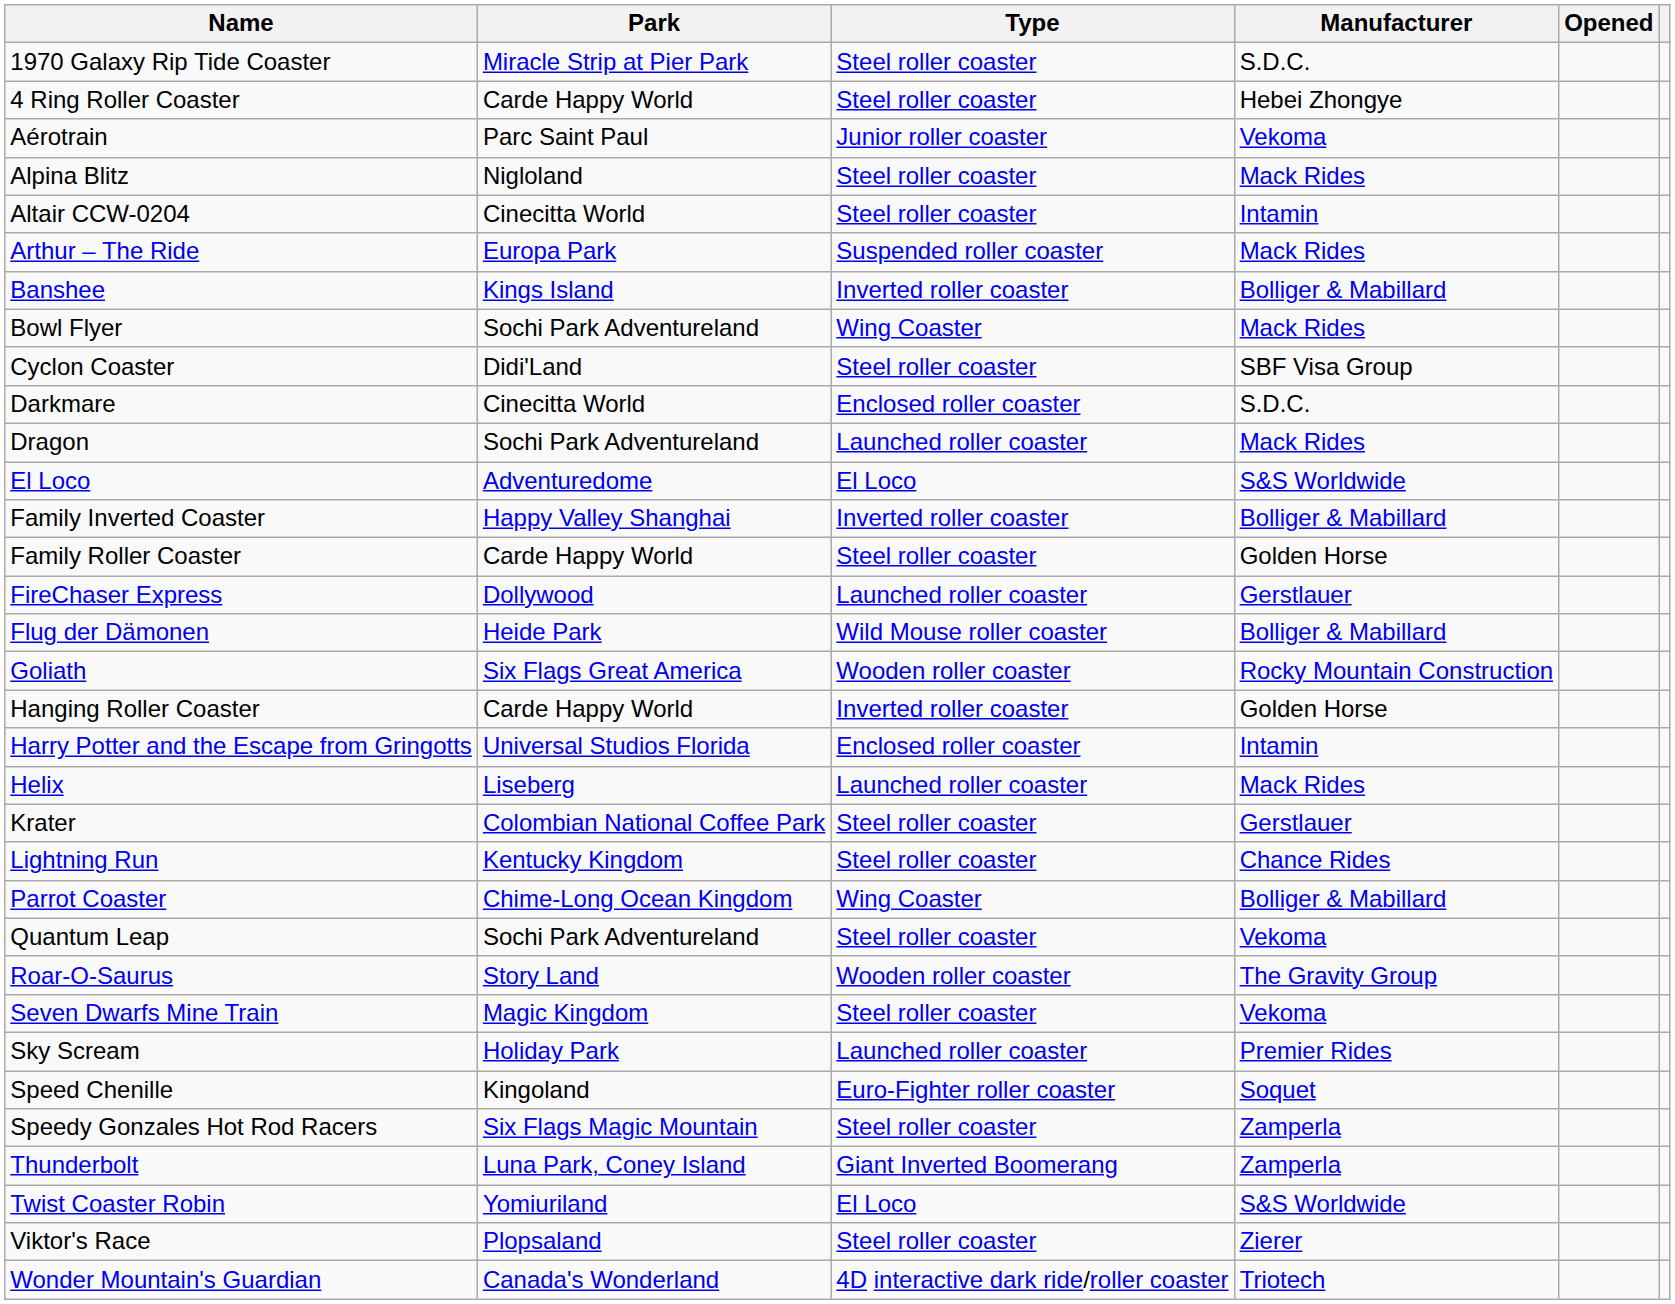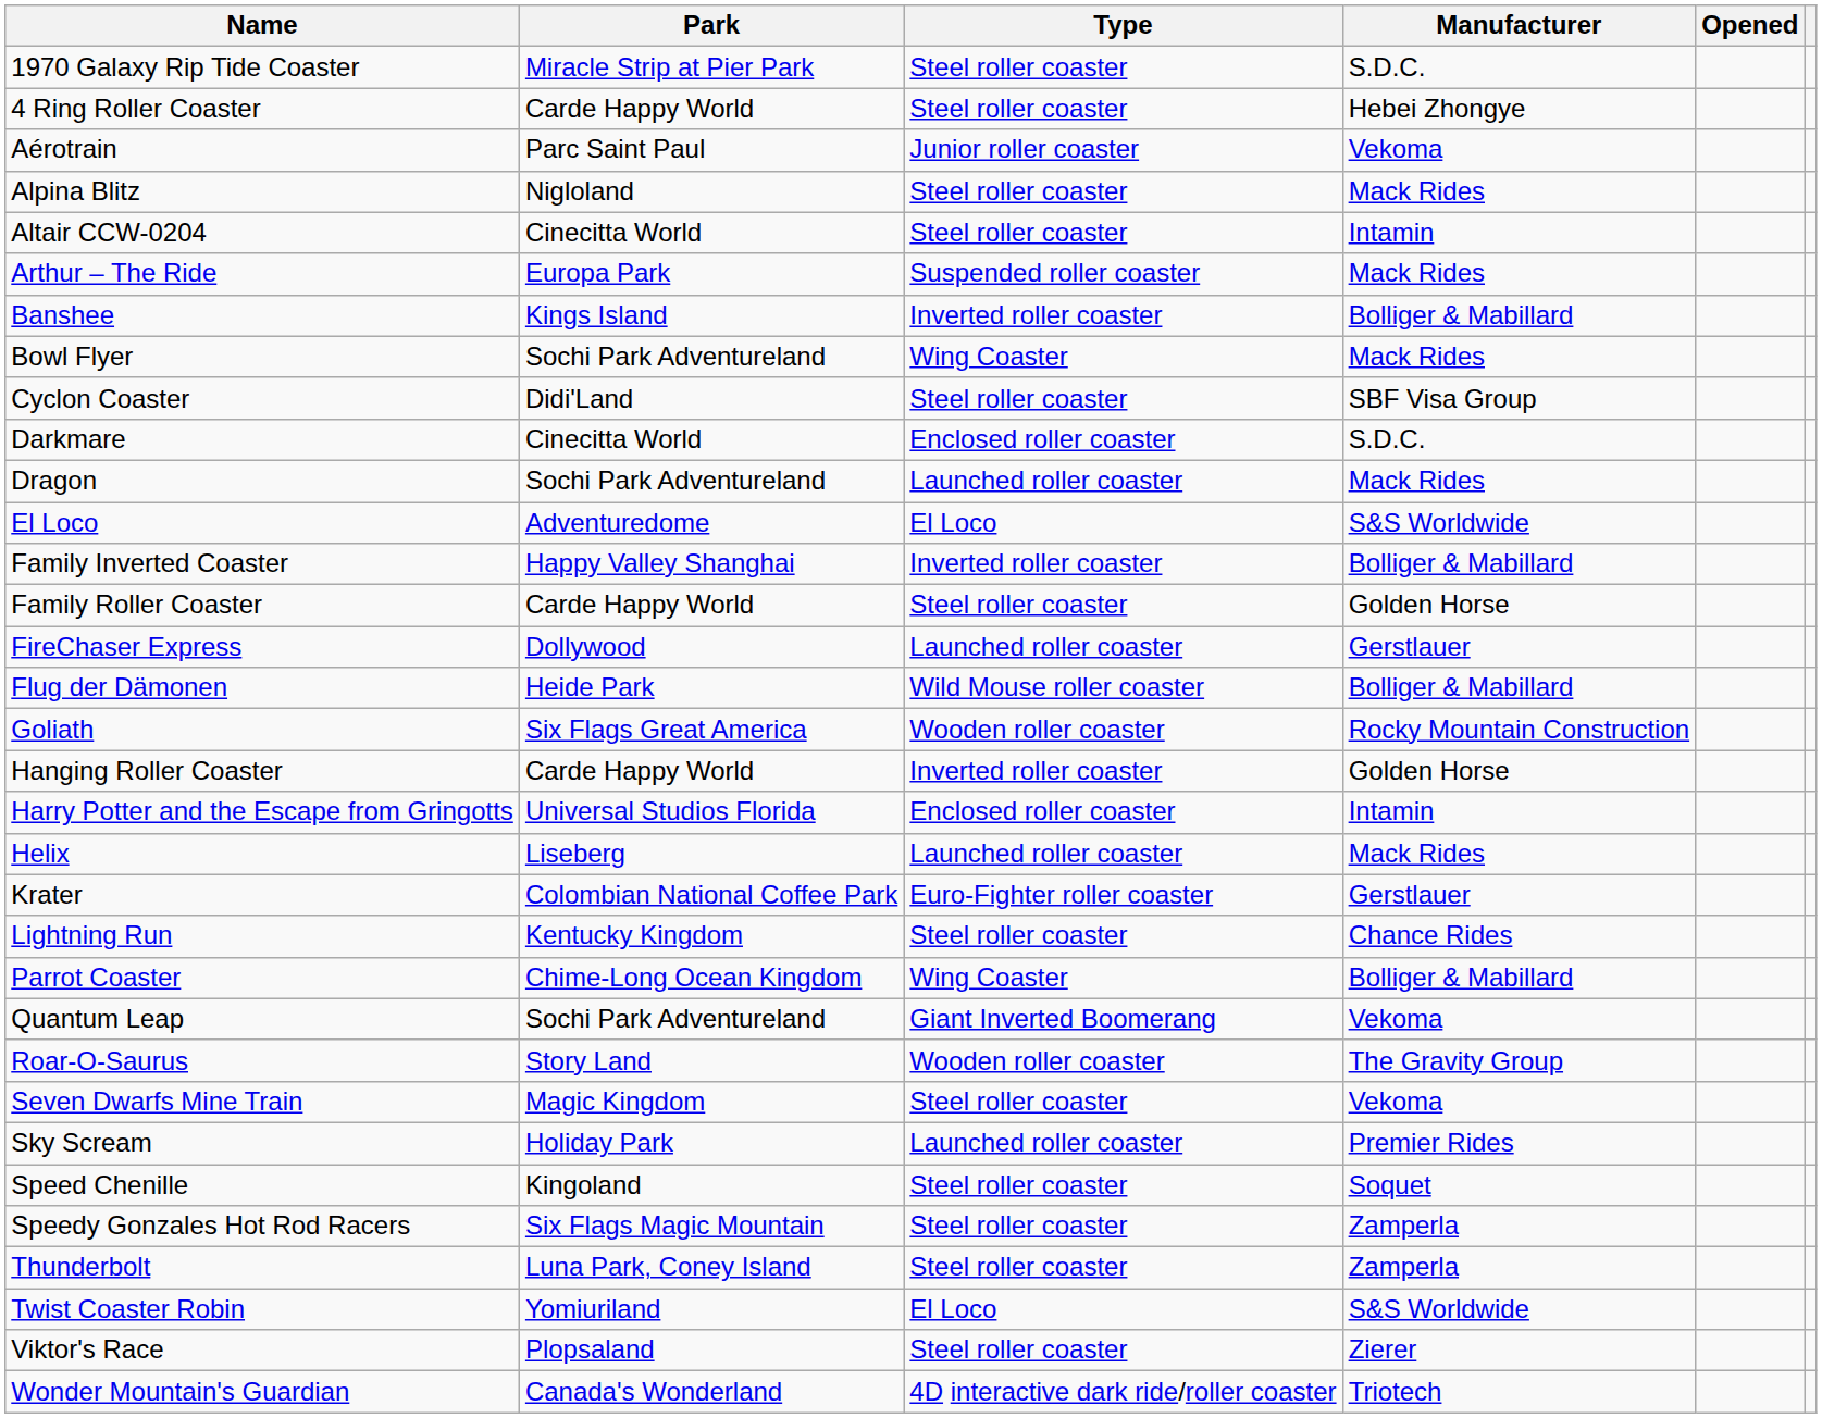Krater | Type: Steel roller coaster -> Euro-Fighter roller coaster
Quantum Leap | Type: Steel roller coaster -> Giant Inverted Boomerang
Speed Chenille | Type: Euro-Fighter roller coaster -> Steel roller coaster
Thunderbolt | Type: Giant Inverted Boomerang -> Steel roller coaster
